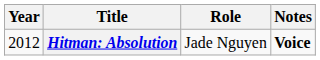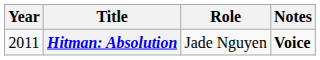Hitman: Absolution | Year: 2012 -> 2011
